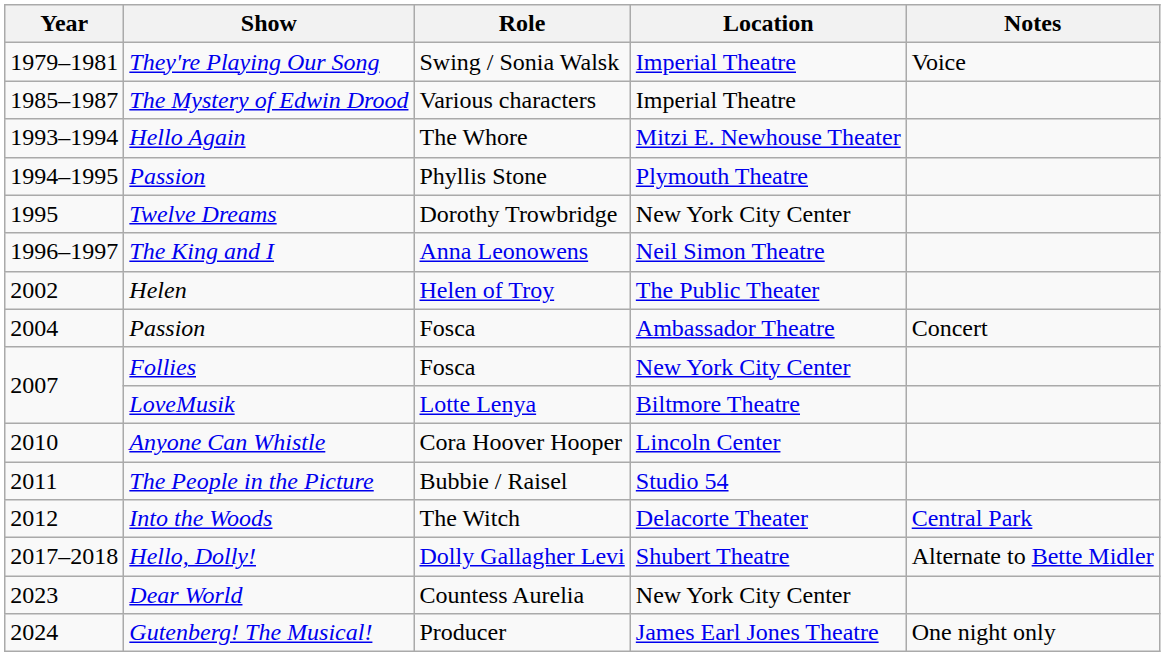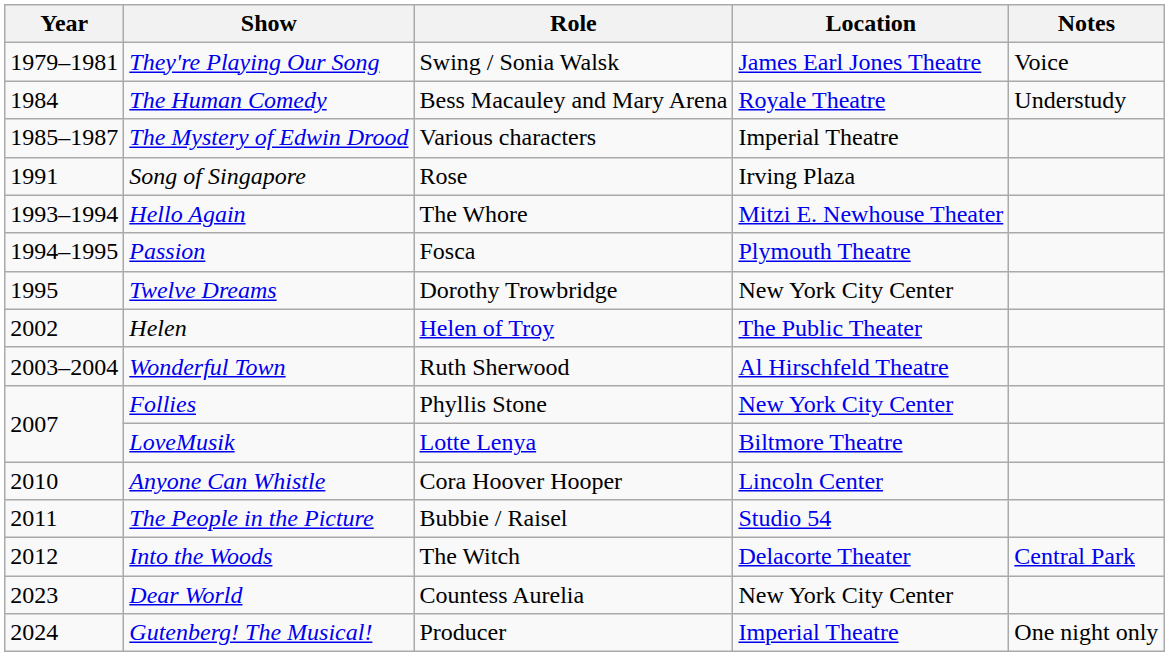They're Playing Our Song | Location: Imperial Theatre -> James Earl Jones Theatre
+ row: 1984 | The Human Comedy | Bess Macauley and Mary Arena | Royale Theatre | Understudy
+ row: 1991 | Song of Singapore | Rose | Irving Plaza
1994–1995 / Passion | Role: Phyllis Stone -> Fosca
- row: 1996–1997 | The King and I | Anna Leonowens | Neil Simon Theatre
+ row: 2003–2004 | Wonderful Town | Ruth Sherwood | Al Hirschfeld Theatre
- row: 2004 | Passion | Fosca | Ambassador Theatre | Concert
Follies | Role: Fosca -> Phyllis Stone
- row: 2017–2018 | Hello, Dolly! | Dolly Gallagher Levi | Shubert Theatre | Alternate to Bette Midler
Gutenberg! The Musical! | Location: James Earl Jones Theatre -> Imperial Theatre
